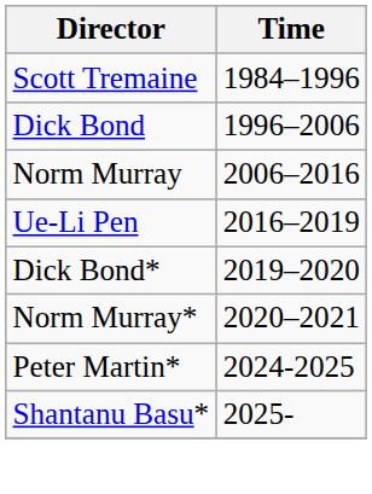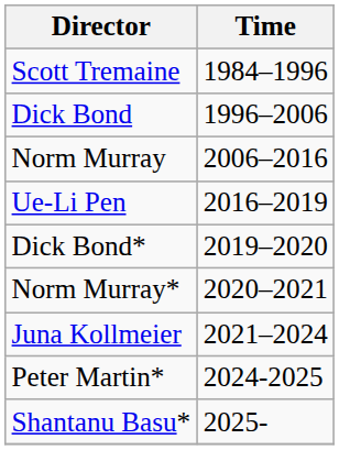+ row: Juna Kollmeier | 2021–2024
